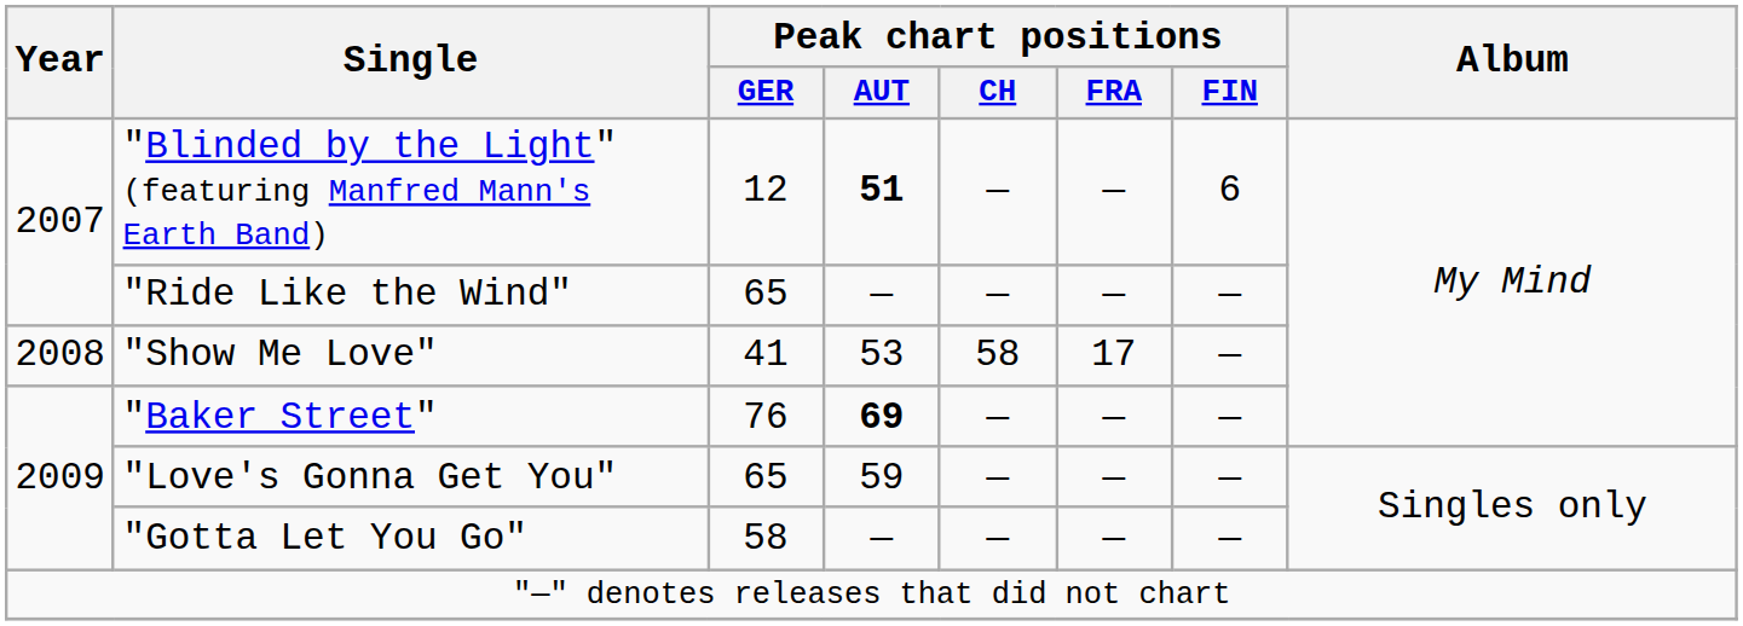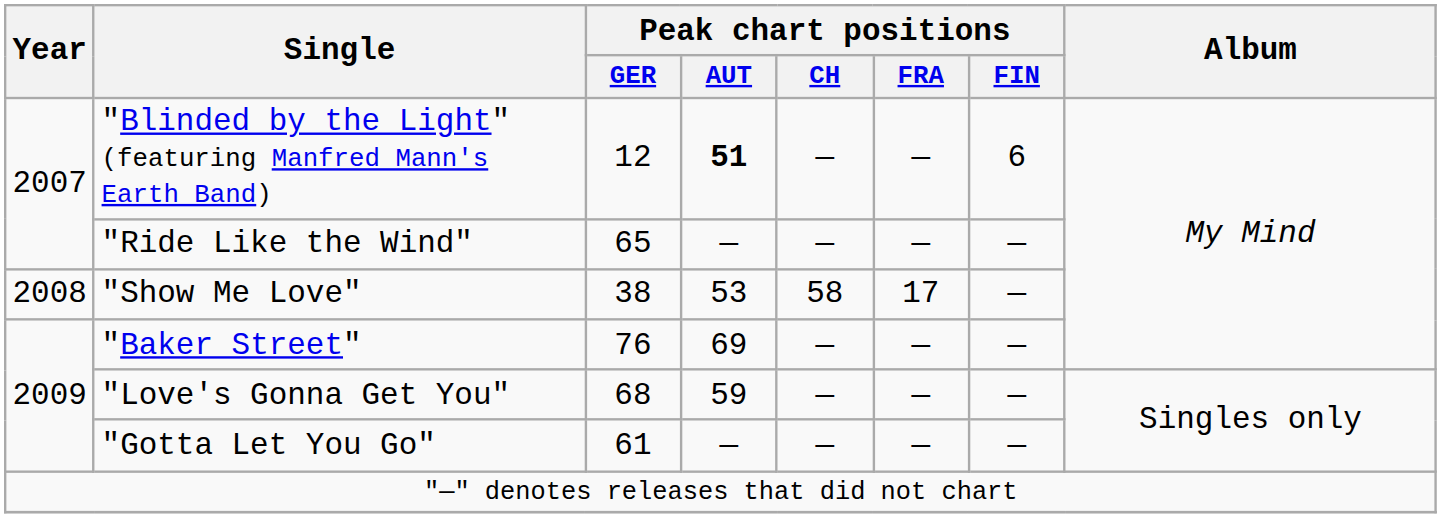"Show Me Love" | Peak chart positions / GER: 41 -> 38
"Baker Street" | Peak chart positions / AUT: bold -> normal
"Love's Gonna Get You" | Peak chart positions / GER: 65 -> 68
"Gotta Let You Go" | Peak chart positions / GER: 58 -> 61
